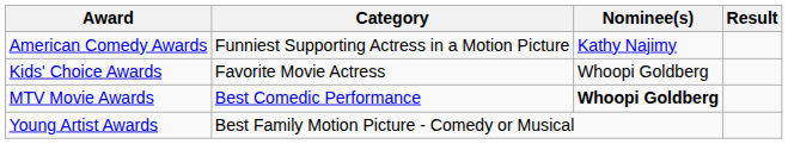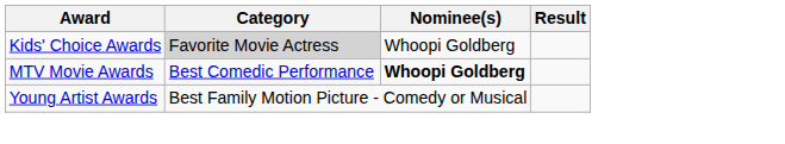- row: American Comedy Awards | Funniest Supporting Actress in a Motion Picture | Kathy Najimy
Kids' Choice Awards | Category: no background -> lightgrey background
